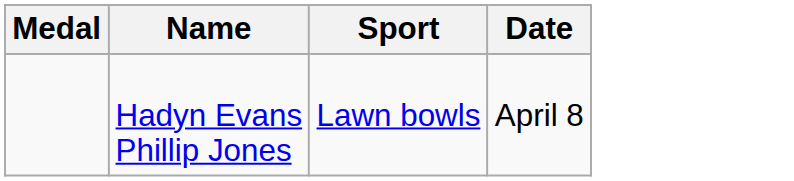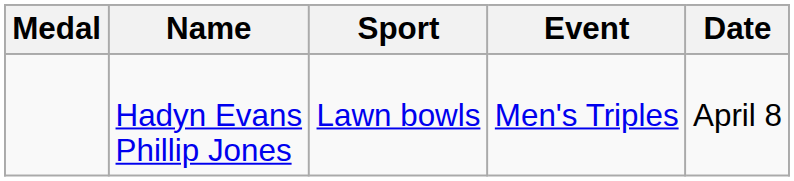+ column: Event | Men's Triples
